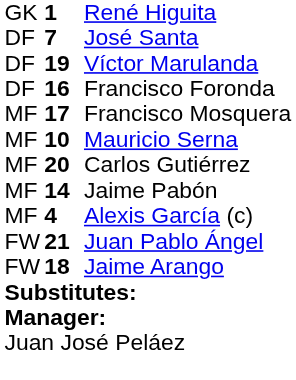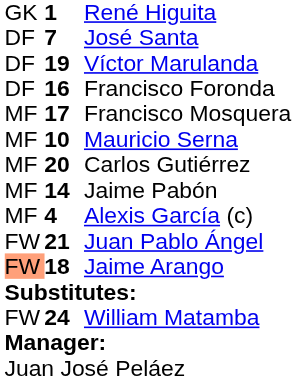Jaime Arango | column 1: no background -> lightsalmon background
+ row: FW | 24 | William Matamba
